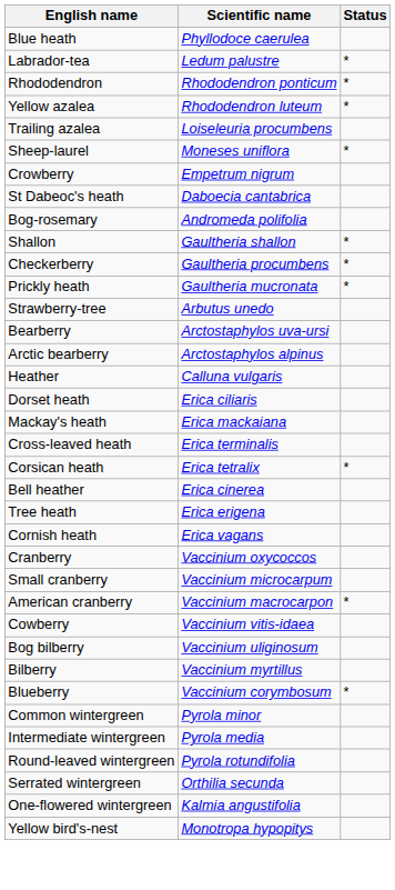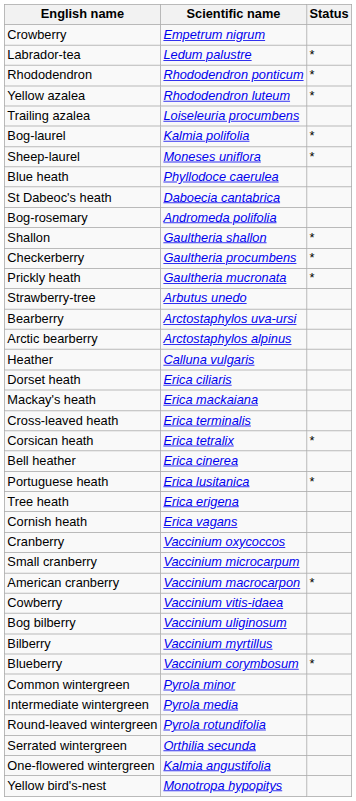rows swapped: Crowberry <-> Blue heath
+ row: Bog-laurel | Kalmia polifolia | *
+ row: Portuguese heath | Erica lusitanica | *
